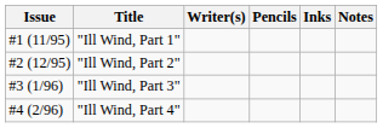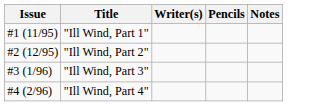- column: Inks
